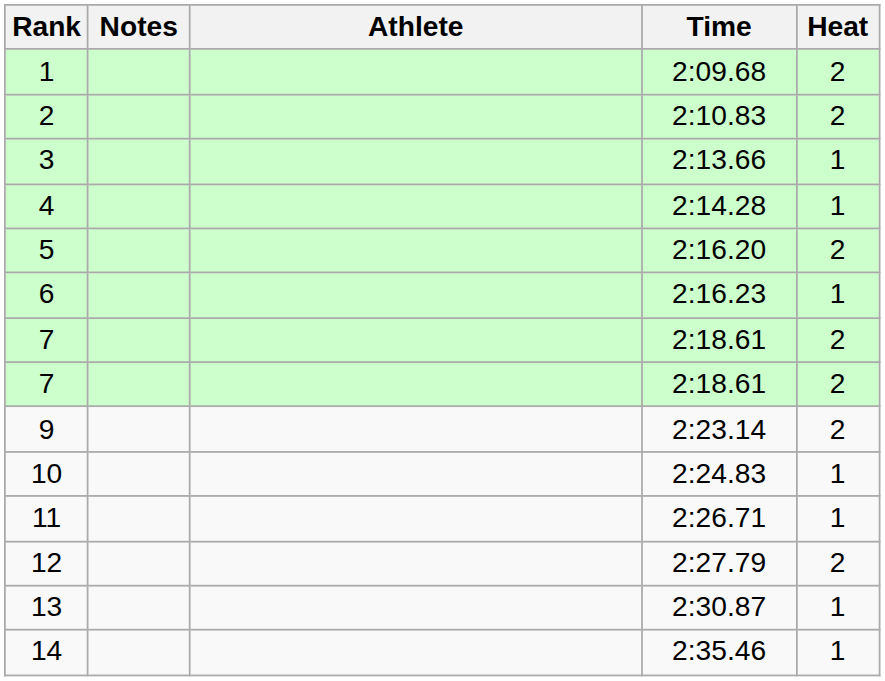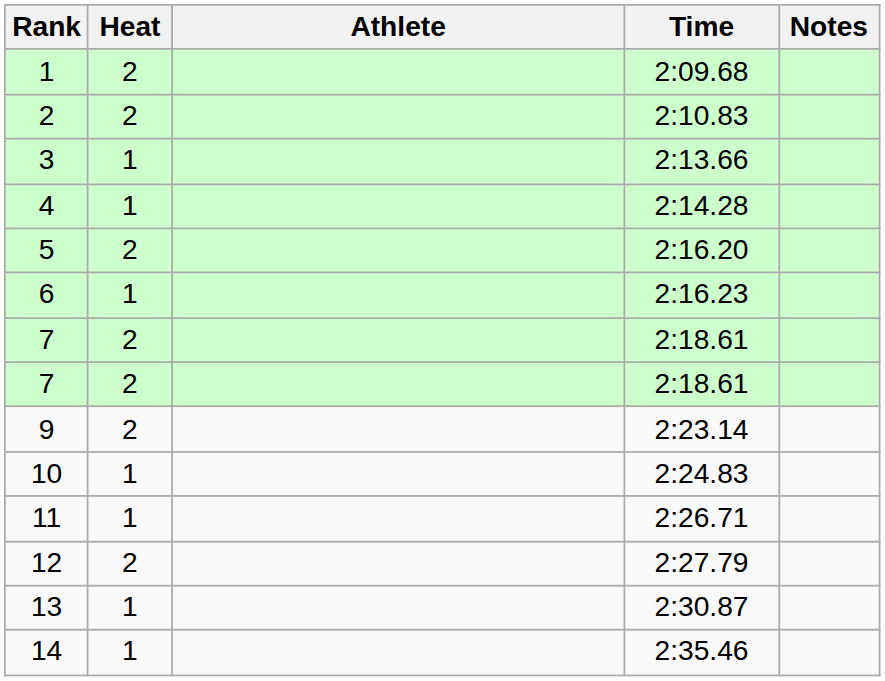columns swapped: Heat <-> Notes
